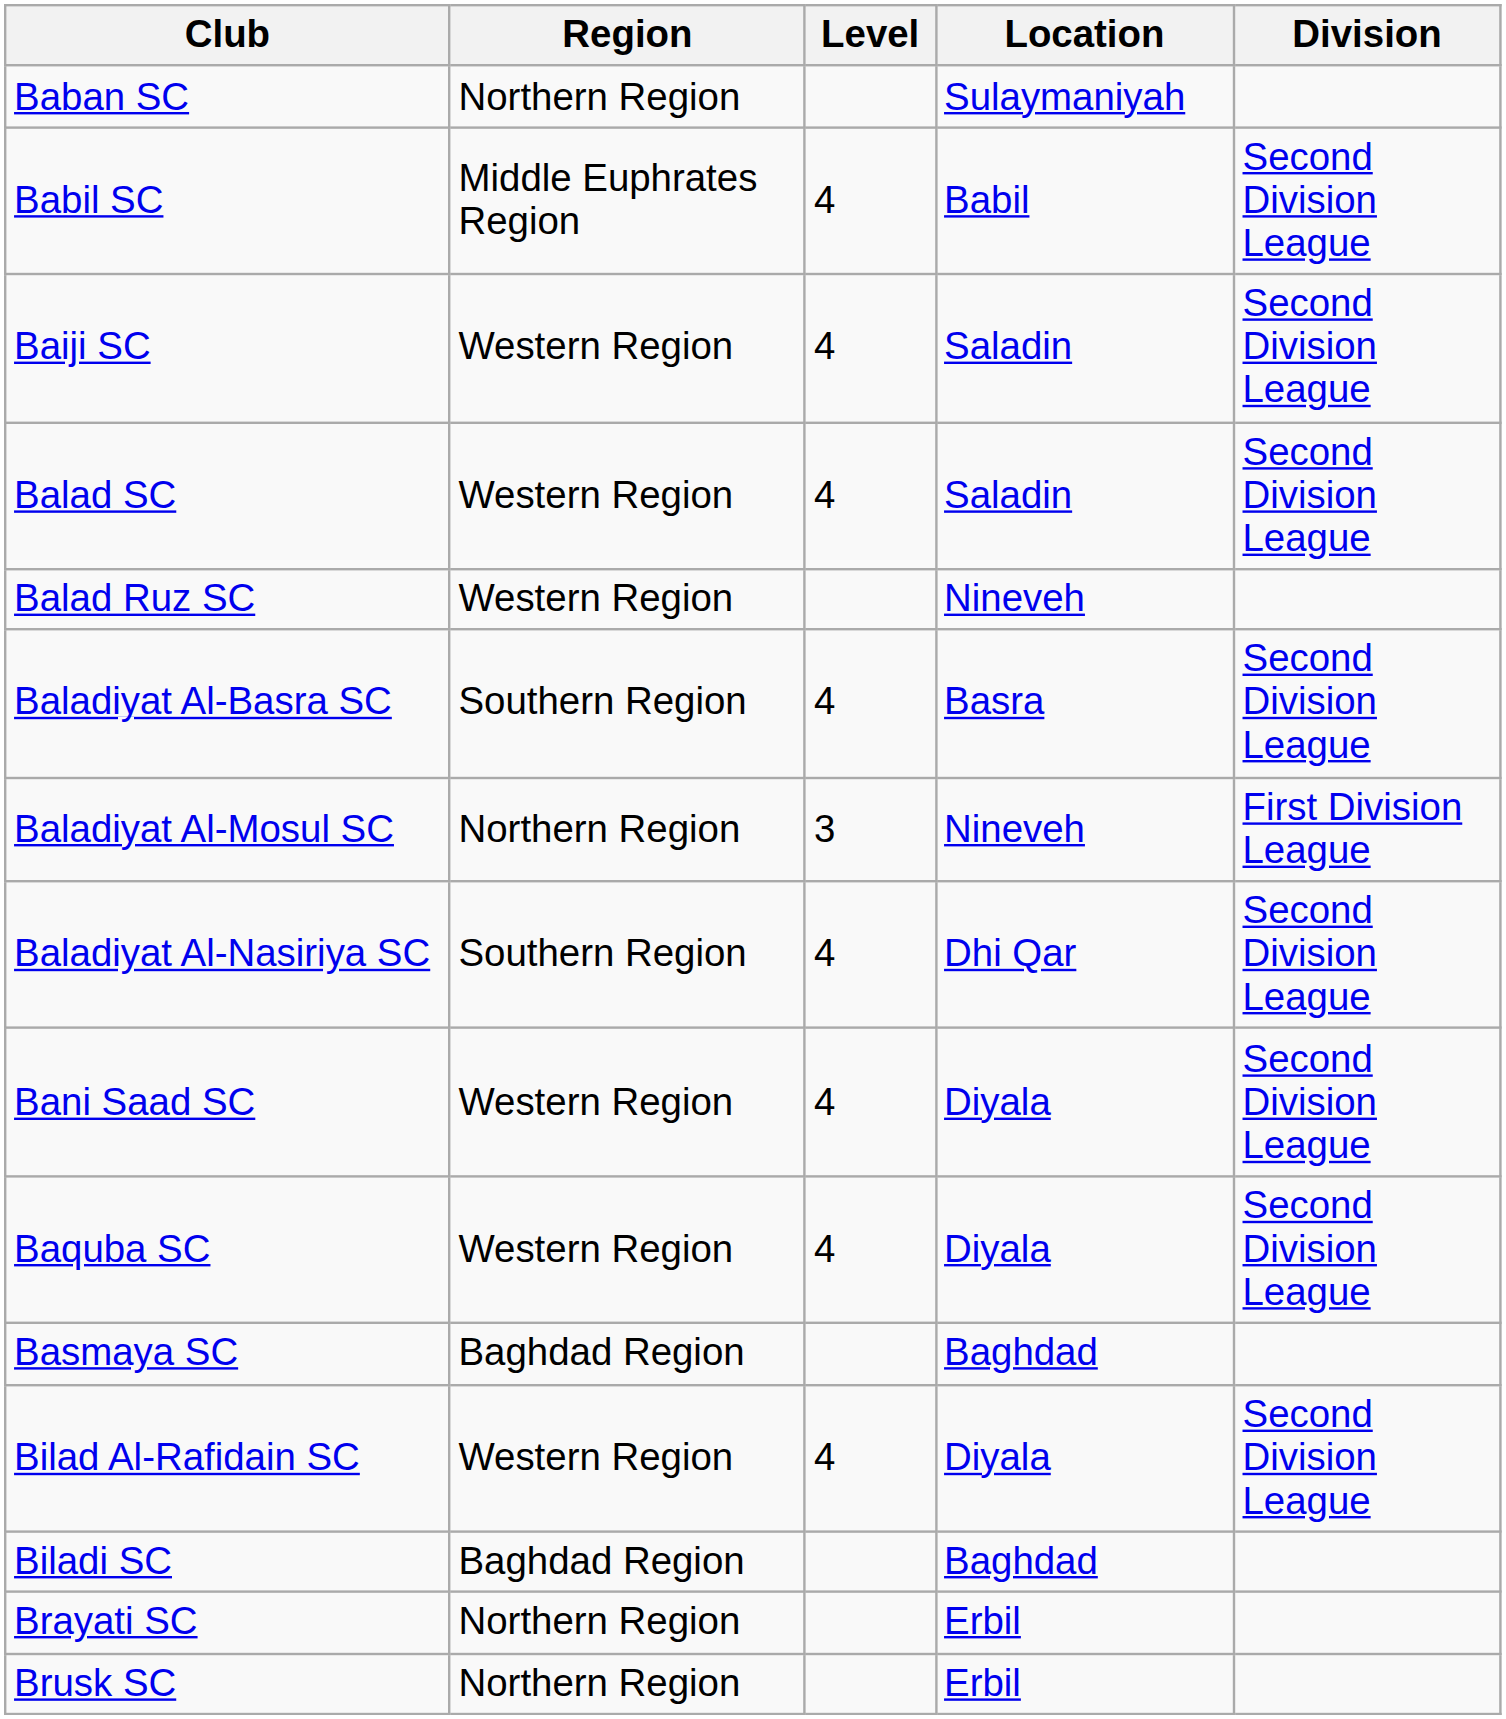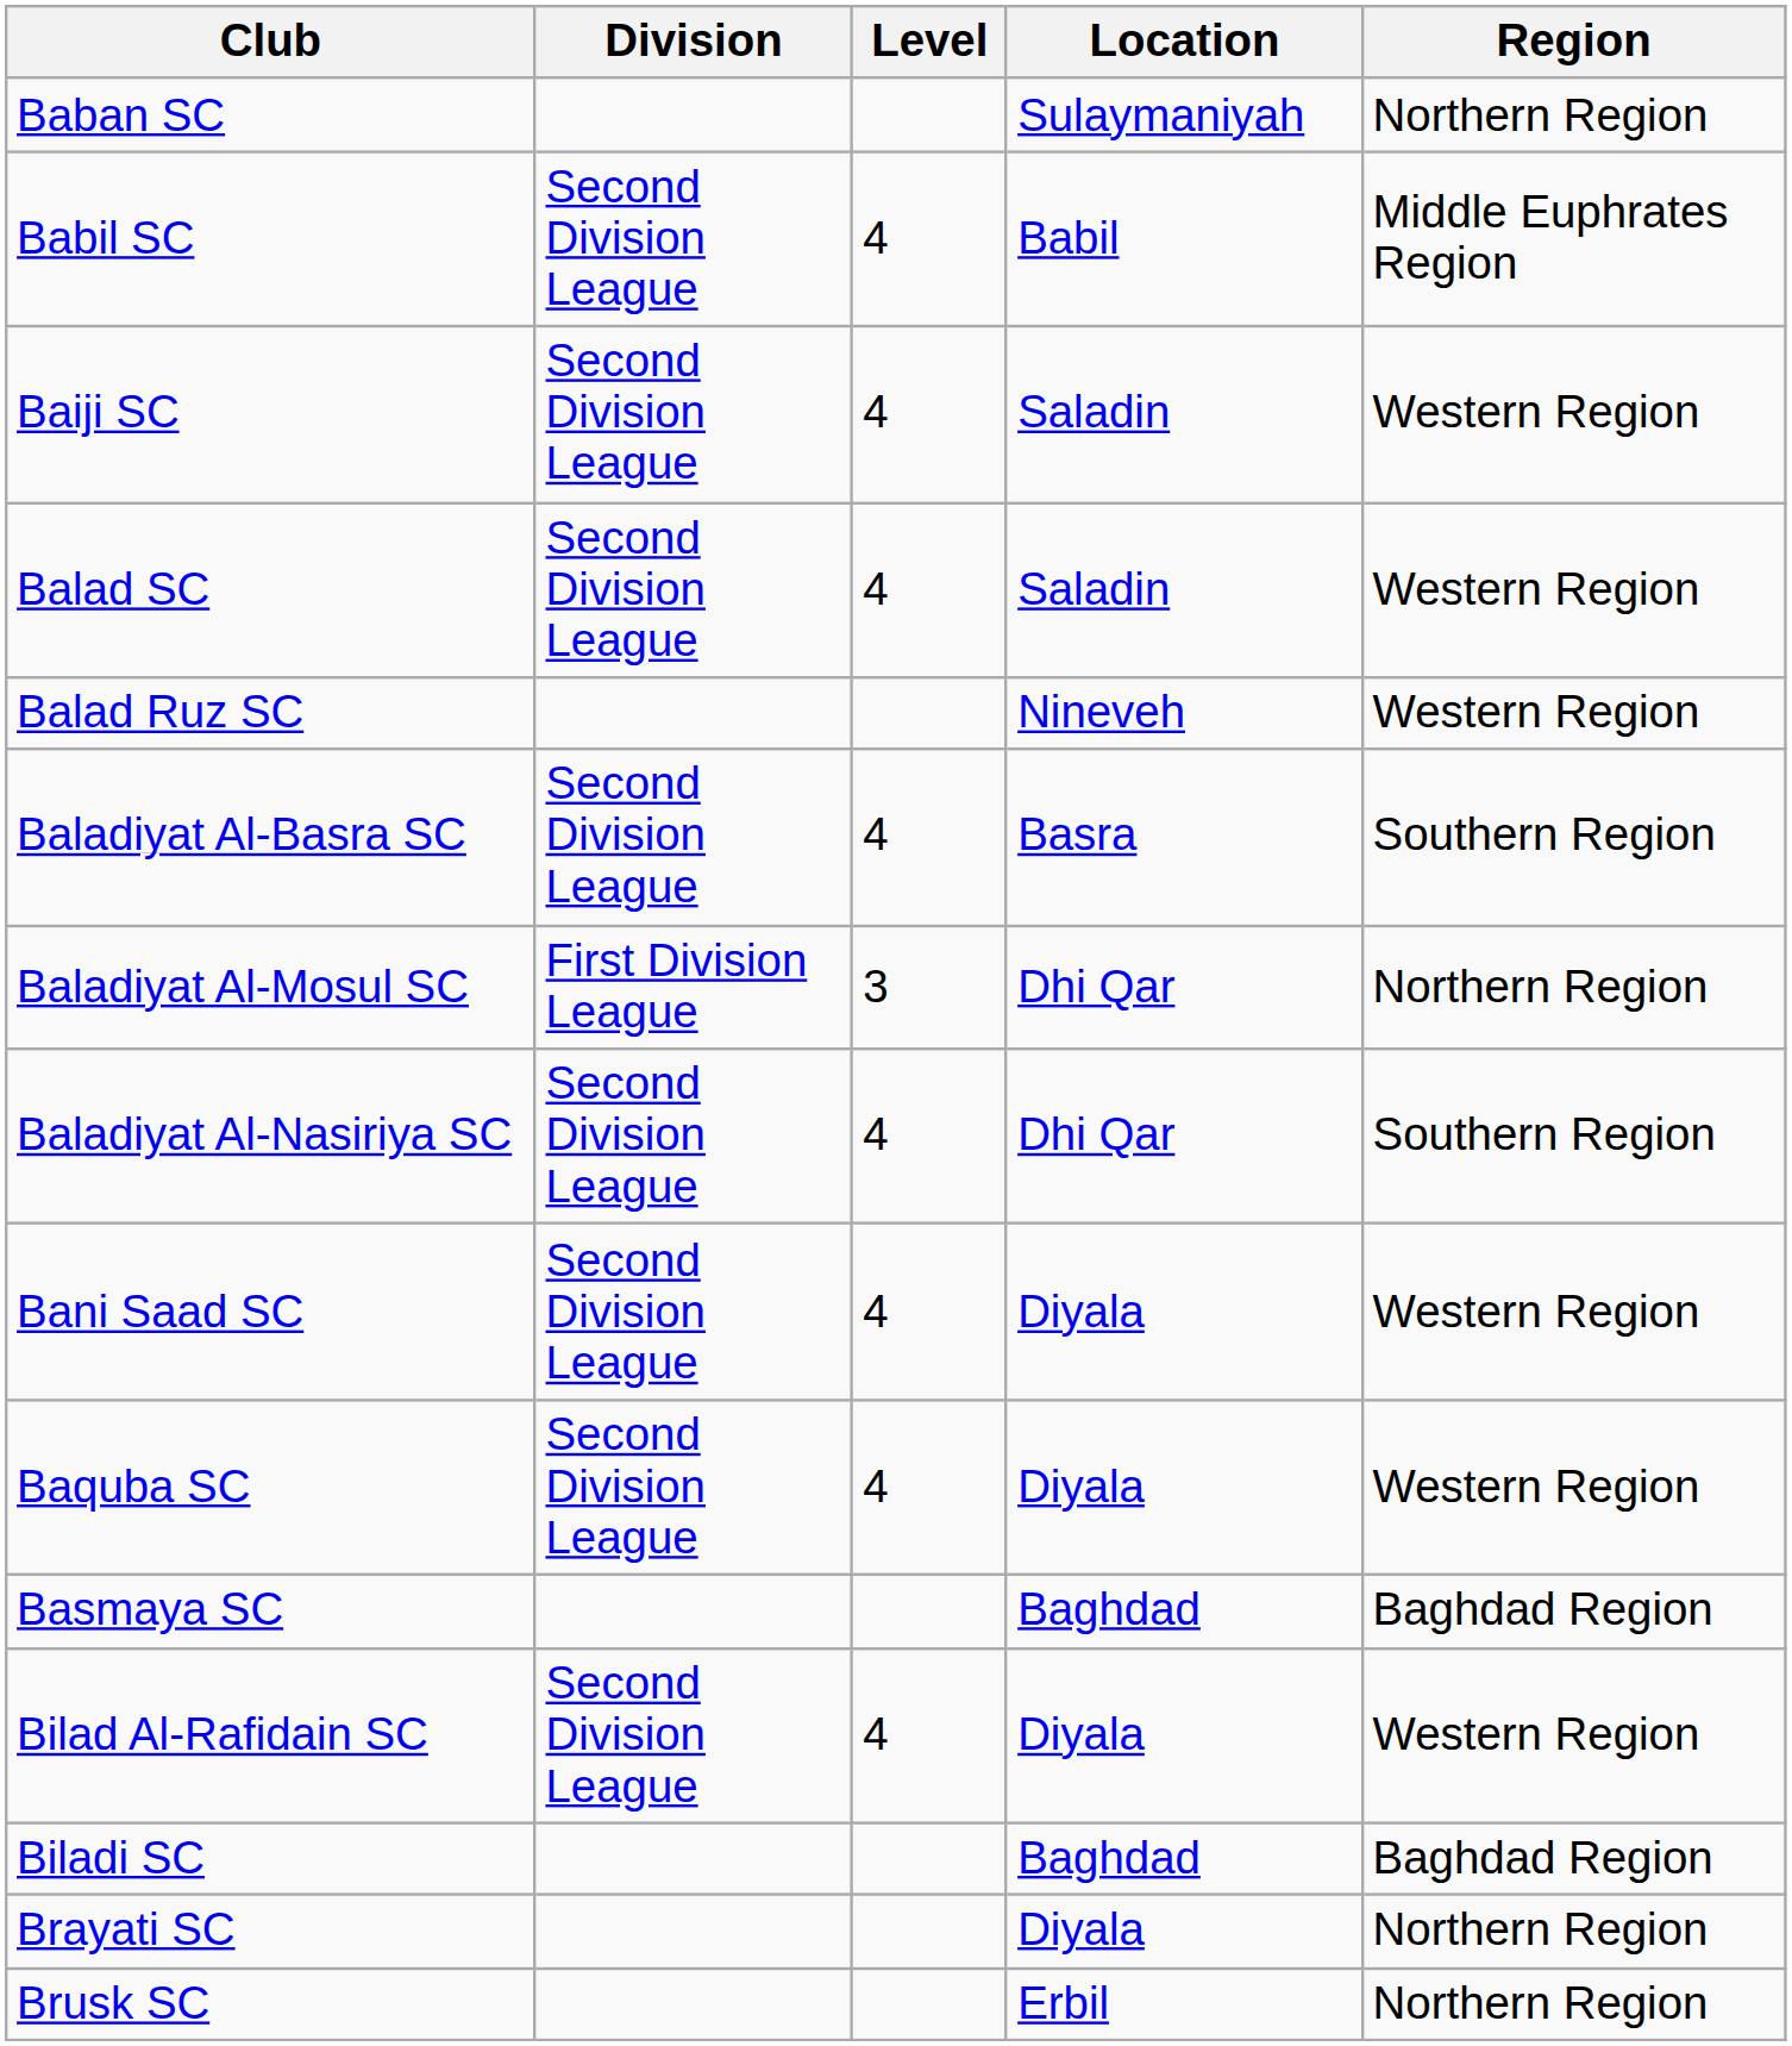columns swapped: Division <-> Region
Baladiyat Al-Mosul SC | Location: Nineveh -> Dhi Qar
Brayati SC | Location: Erbil -> Diyala
